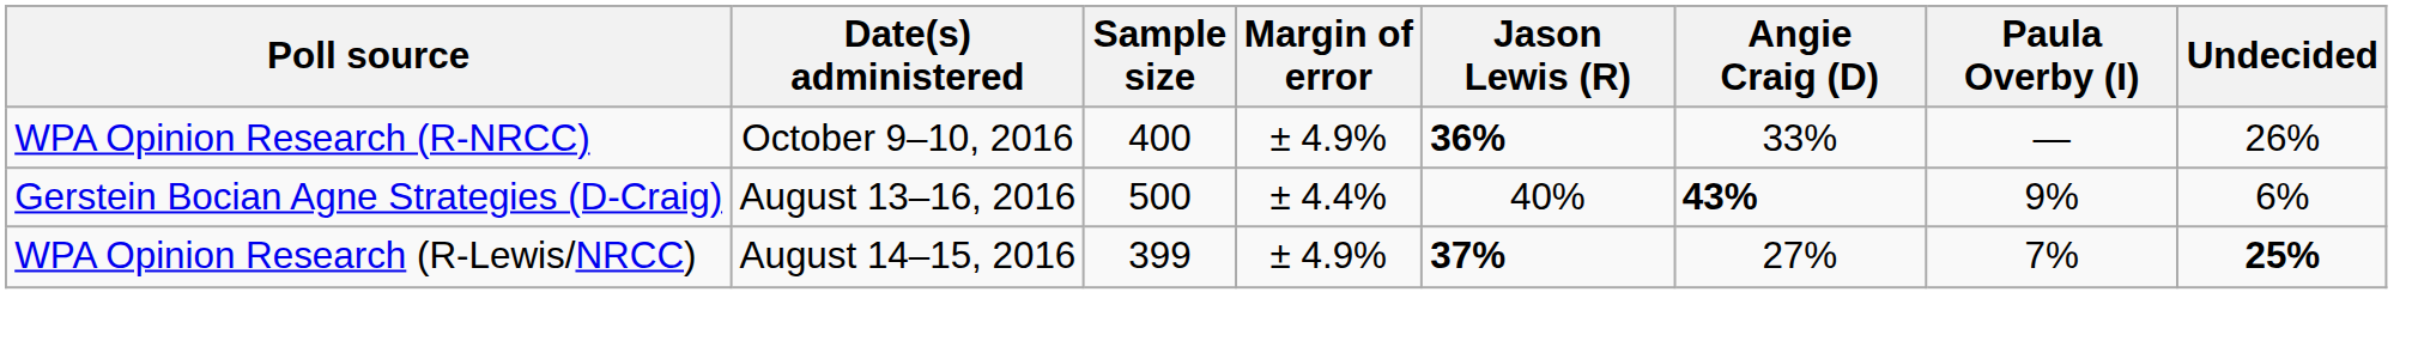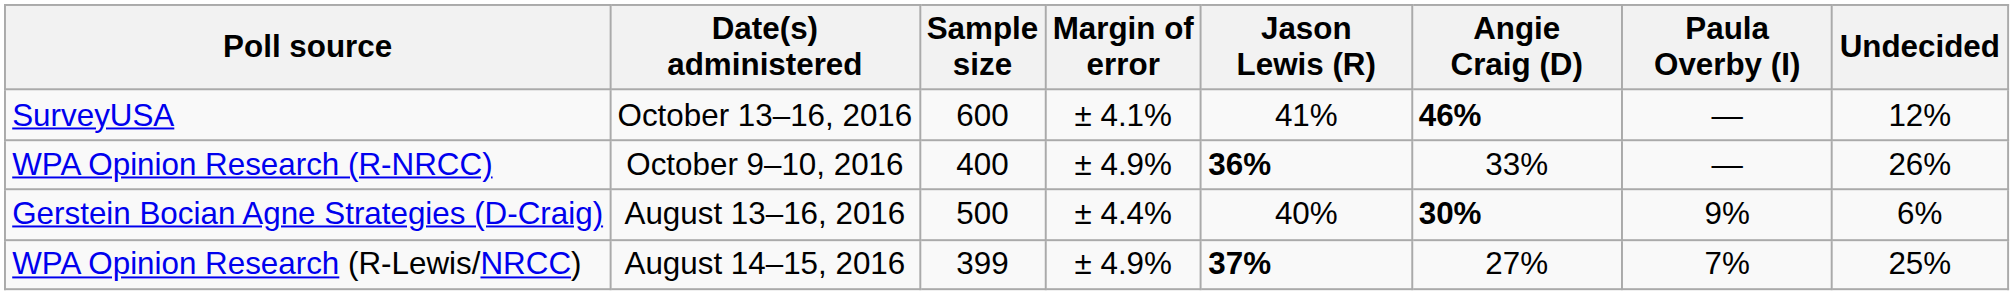+ row: SurveyUSA | October 13–16, 2016 | 600 | ± 4.1% | 41% | 46% | — | 12%
Gerstein Bocian Agne Strategies (D-Craig) | Angie Craig (D): 43% -> 30%
WPA Opinion Research (R-Lewis/NRCC) | Undecided: bold -> normal
